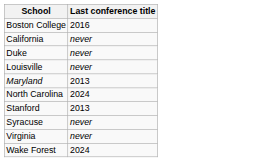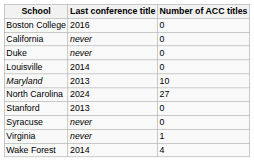+ column: Number of ACC titles | 0 | 0 | 0 | 0 | 10 | 27 | 0 | 0 | 1 | 4
Louisville | Last conference title: never -> 2014
Wake Forest | Last conference title: 2024 -> 2014
